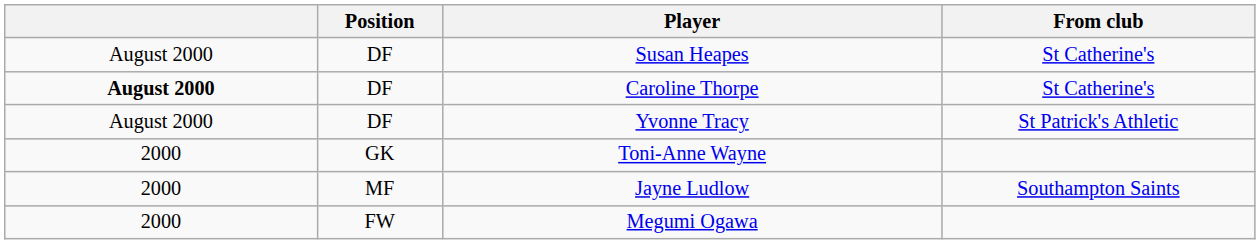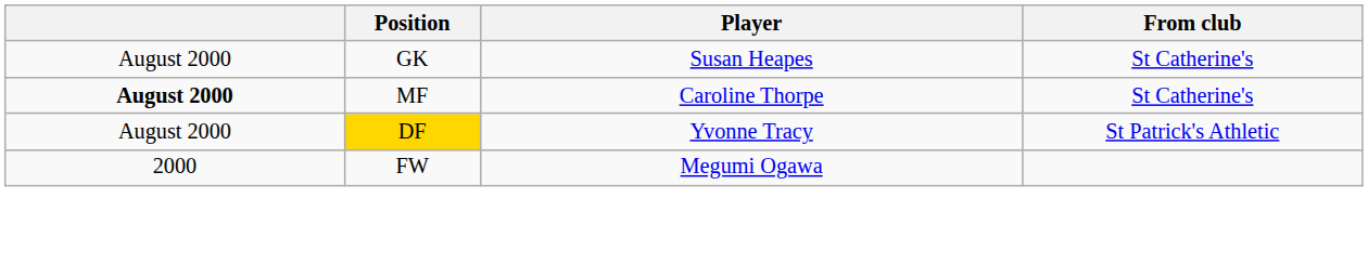Susan Heapes | Position: DF -> GK
Caroline Thorpe | Position: DF -> MF
Yvonne Tracy | Position: no background -> gold background
- row: 2000 | GK | Toni-Anne Wayne
- row: 2000 | MF | Jayne Ludlow | Southampton Saints
